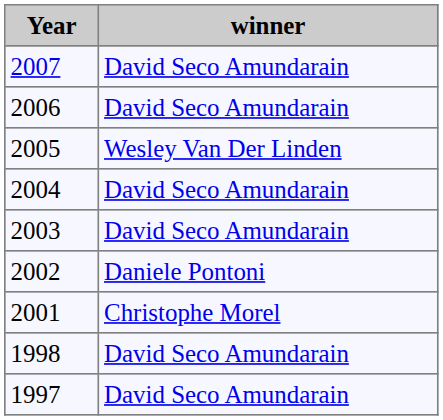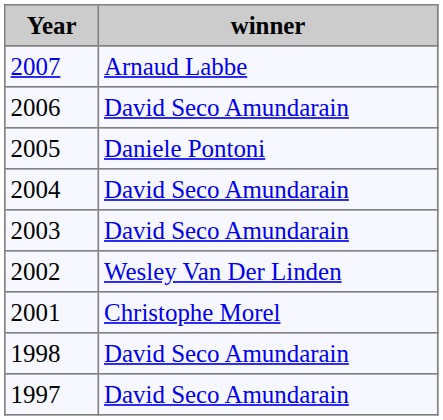2007 | winner: David Seco Amundarain -> Arnaud Labbe
2005 | winner: Wesley Van Der Linden -> Daniele Pontoni
2002 | winner: Daniele Pontoni -> Wesley Van Der Linden
